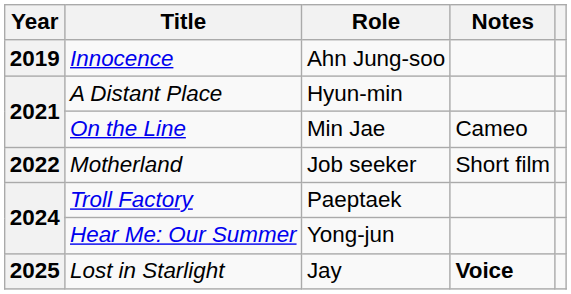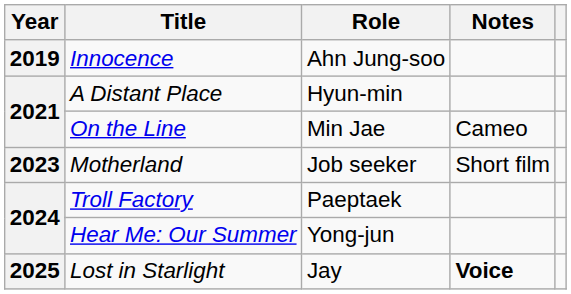Motherland | Year: 2022 -> 2023
